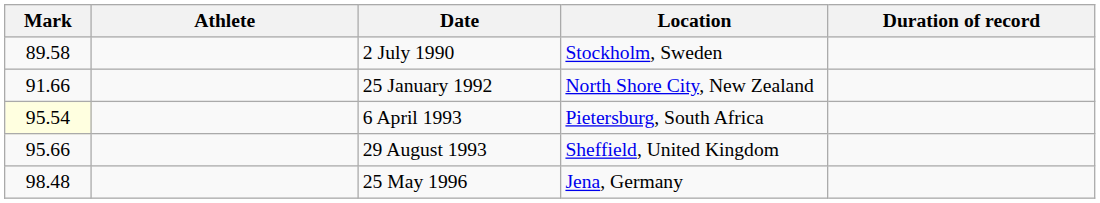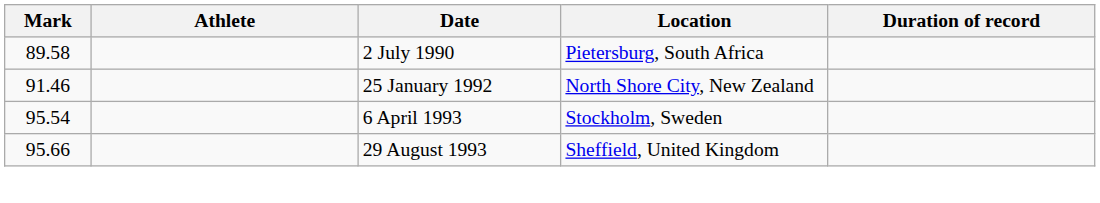2 July 1990 | Location: Stockholm, Sweden -> Pietersburg, South Africa
25 January 1992 | Mark: 91.66 -> 91.46
6 April 1993 | Mark: lightyellow background -> no background
6 April 1993 | Location: Pietersburg, South Africa -> Stockholm, Sweden
- row: 98.48 | 25 May 1996 | Jena, Germany
